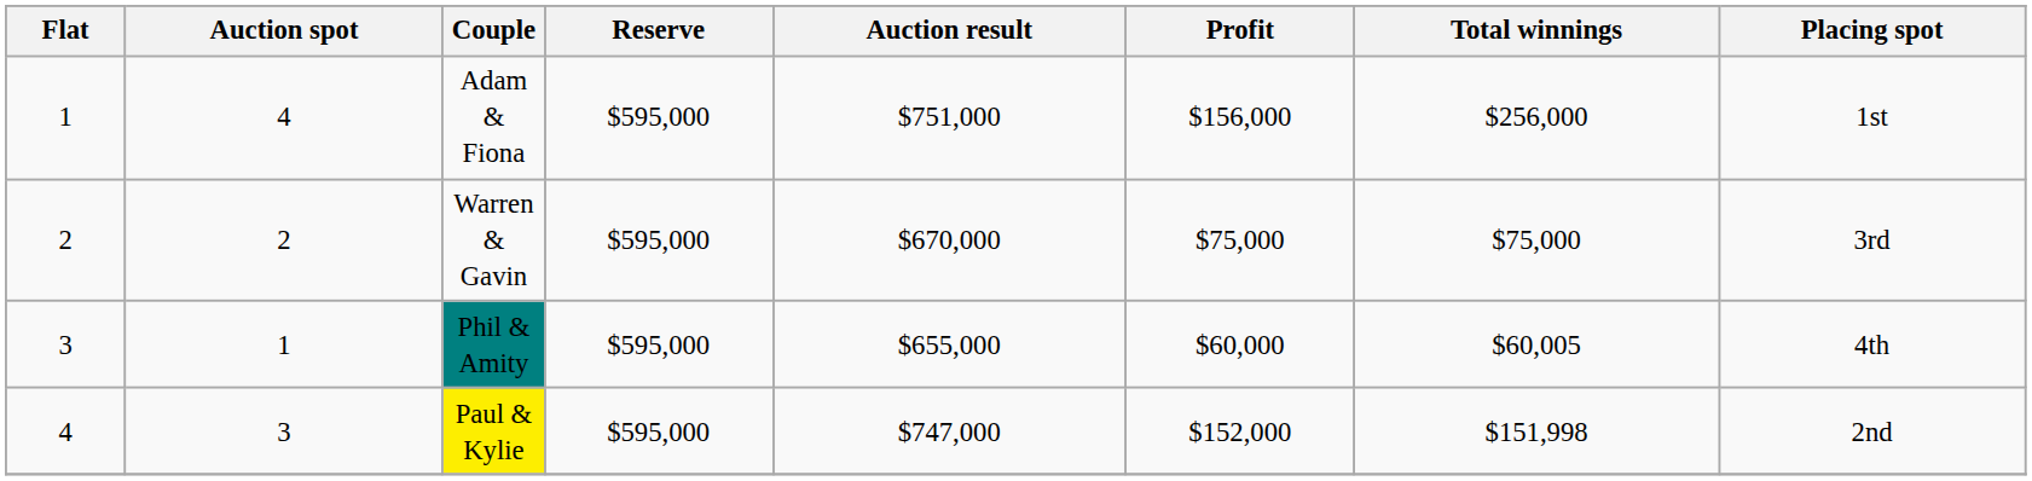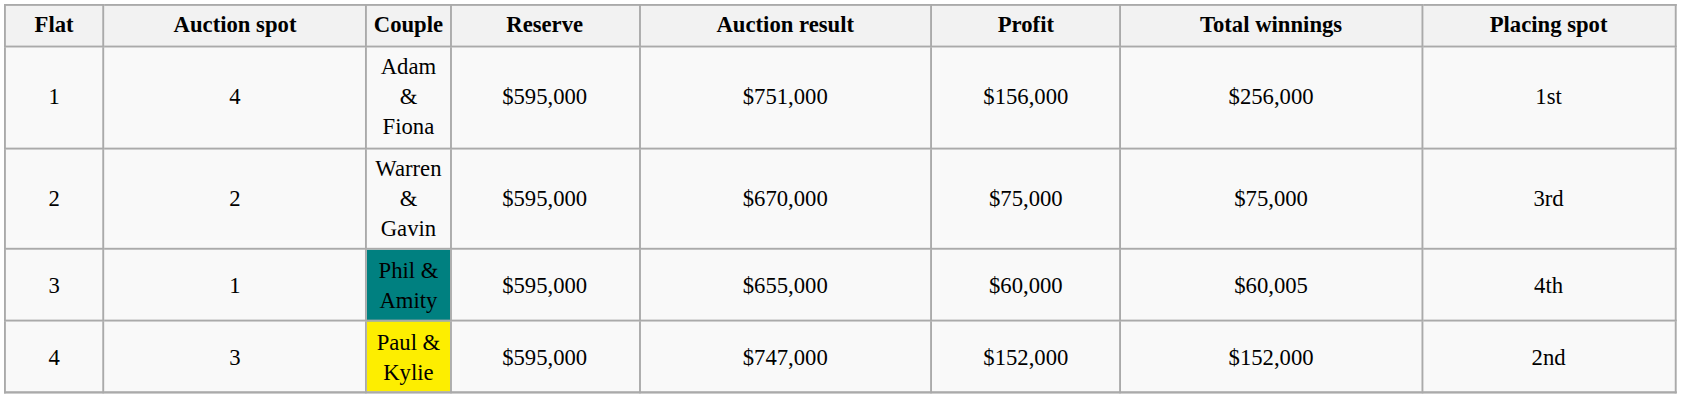Paul & Kylie | Total winnings: $151,998 -> $152,000
